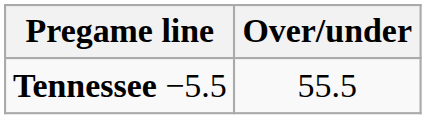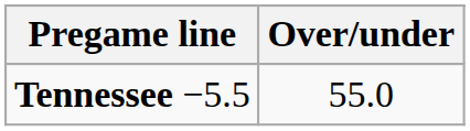Tennessee −5.5 | Over/under: 55.5 -> 55.0
